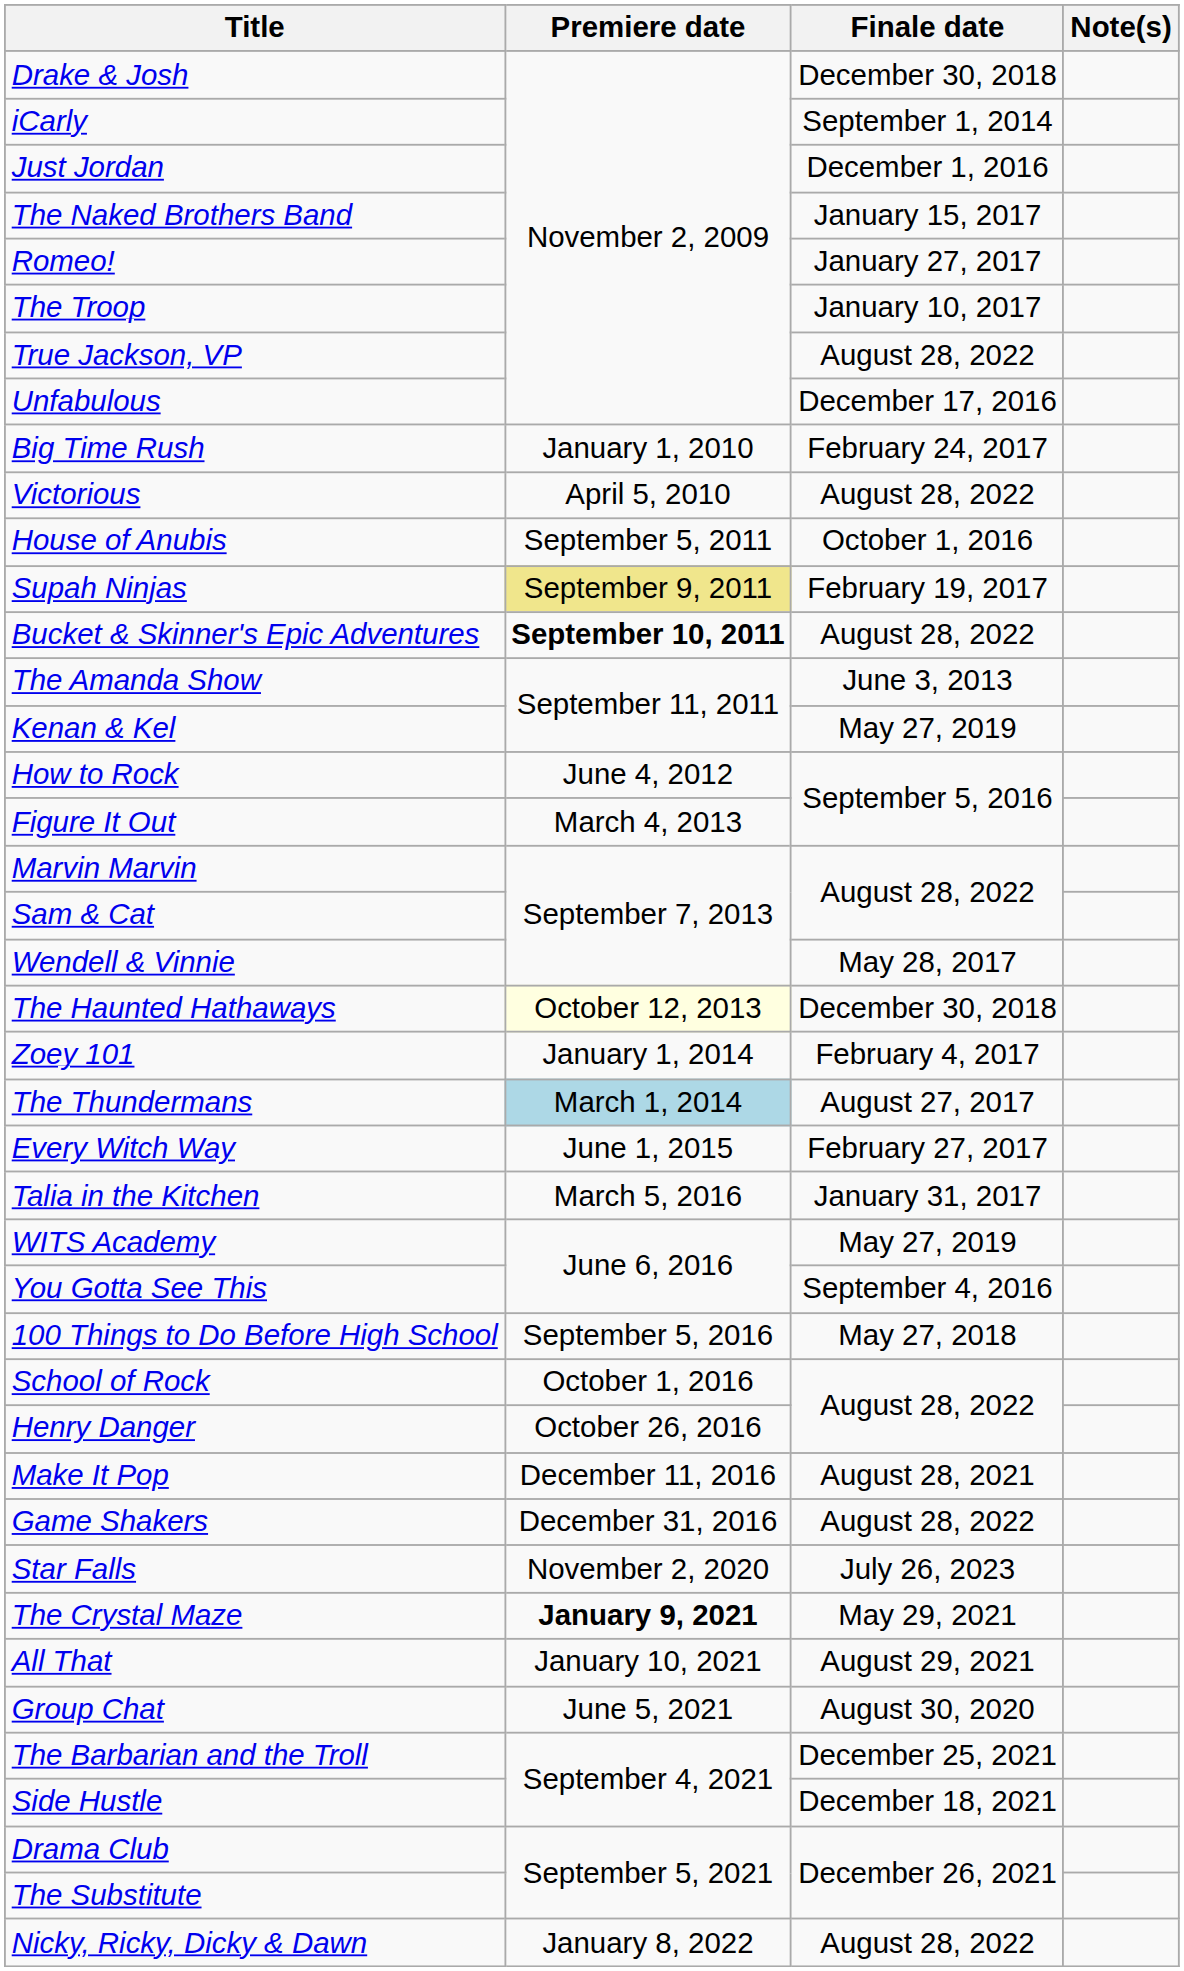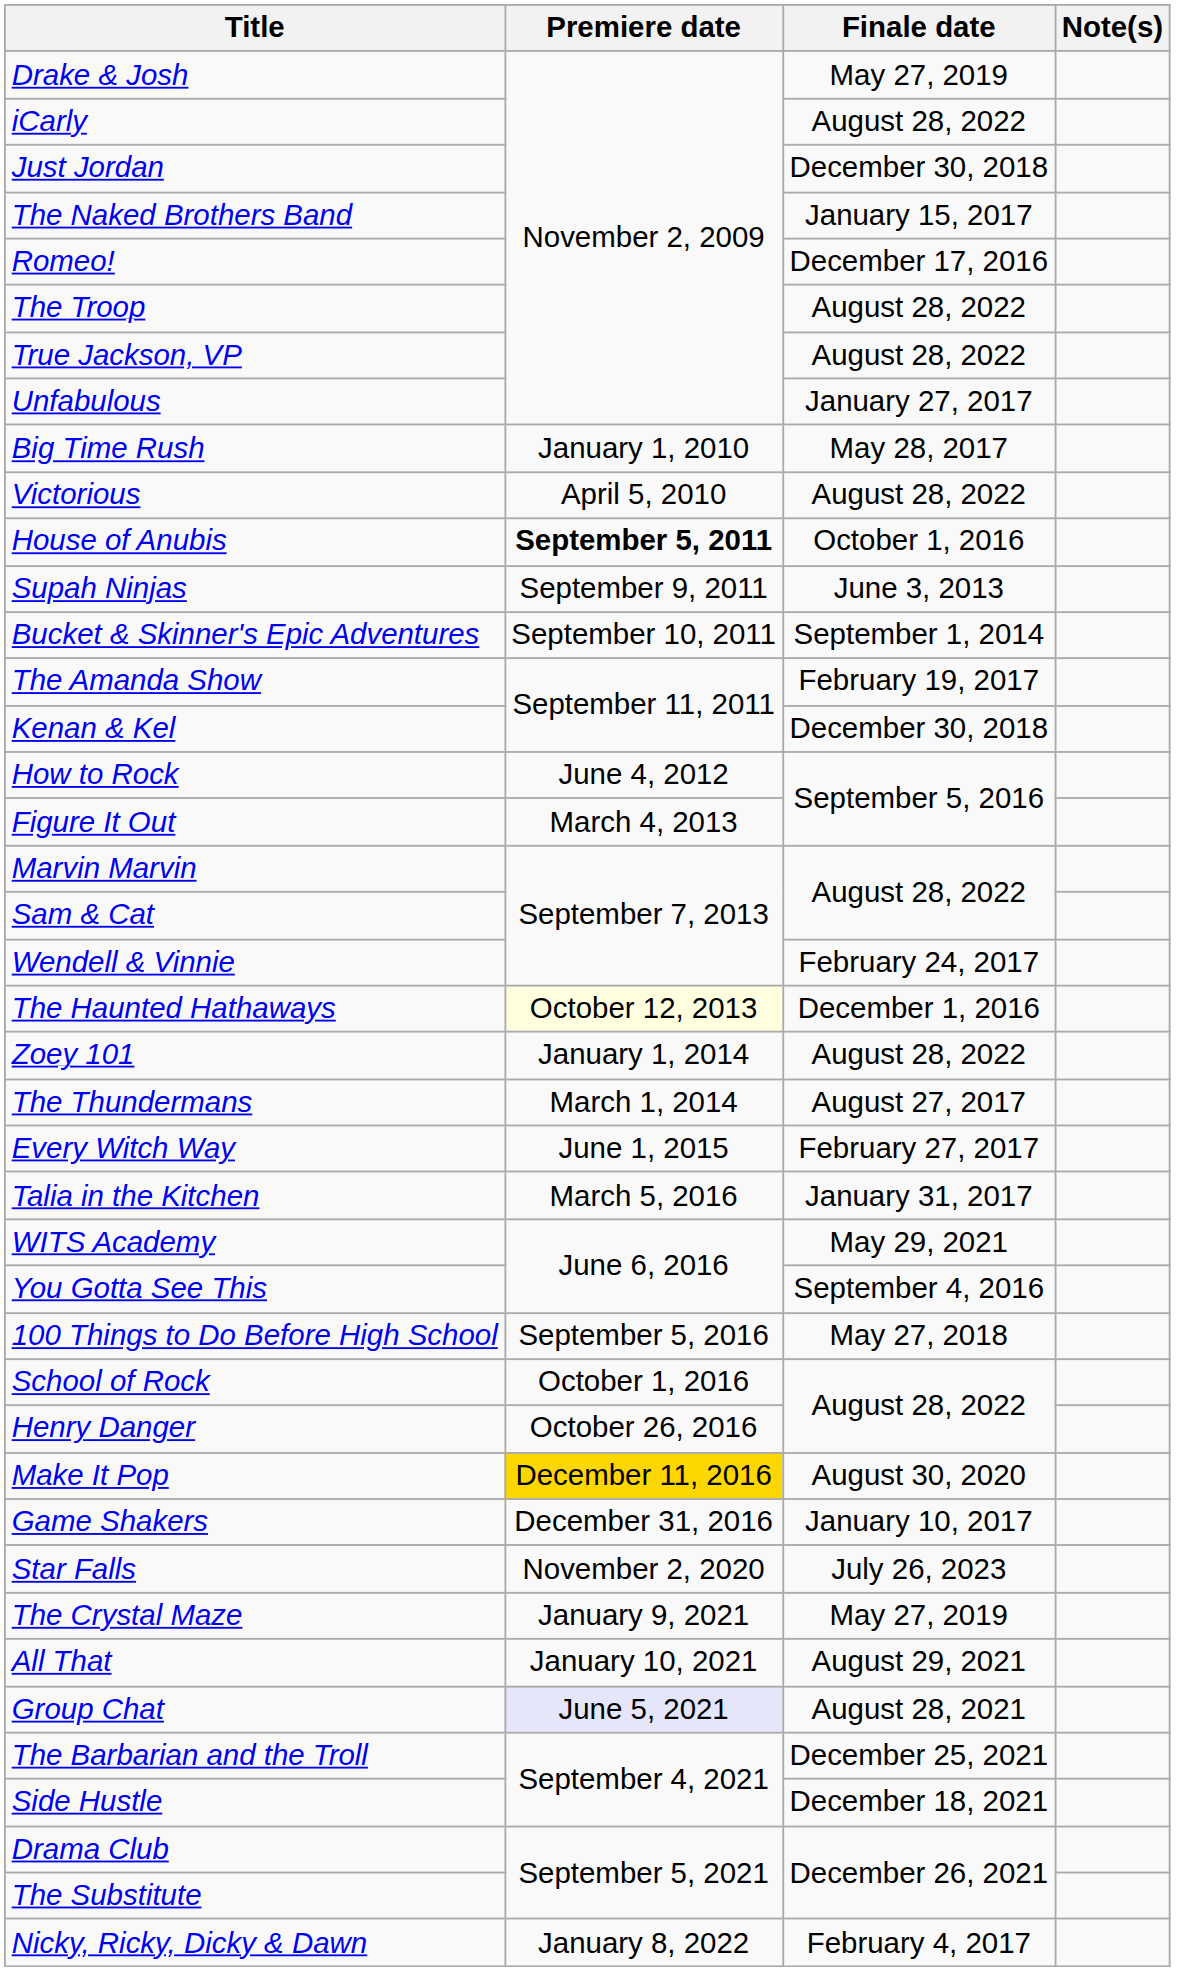Drake & Josh | Finale date: December 30, 2018 -> May 27, 2019
iCarly | Finale date: September 1, 2014 -> August 28, 2022
Just Jordan | Finale date: December 1, 2016 -> December 30, 2018
Romeo! | Finale date: January 27, 2017 -> December 17, 2016
The Troop | Finale date: January 10, 2017 -> August 28, 2022
Unfabulous | Finale date: December 17, 2016 -> January 27, 2017
Big Time Rush | Finale date: February 24, 2017 -> May 28, 2017
House of Anubis | Premiere date: normal -> bold
Supah Ninjas | Premiere date: khaki background -> no background
Supah Ninjas | Finale date: February 19, 2017 -> June 3, 2013
Bucket & Skinner's Epic Adventures | Premiere date: bold -> normal
Bucket & Skinner's Epic Adventures | Finale date: August 28, 2022 -> September 1, 2014
The Amanda Show | Finale date: June 3, 2013 -> February 19, 2017
Kenan & Kel | Finale date: May 27, 2019 -> December 30, 2018
Wendell & Vinnie | Finale date: May 28, 2017 -> February 24, 2017
The Haunted Hathaways | Finale date: December 30, 2018 -> December 1, 2016
Zoey 101 | Finale date: February 4, 2017 -> August 28, 2022
The Thundermans | Premiere date: lightblue background -> no background
WITS Academy | Finale date: May 27, 2019 -> May 29, 2021
Make It Pop | Premiere date: no background -> gold background
Make It Pop | Finale date: August 28, 2021 -> August 30, 2020
Game Shakers | Finale date: August 28, 2022 -> January 10, 2017
The Crystal Maze | Premiere date: bold -> normal
The Crystal Maze | Finale date: May 29, 2021 -> May 27, 2019
Group Chat | Premiere date: no background -> lavender background
Group Chat | Finale date: August 30, 2020 -> August 28, 2021
Nicky, Ricky, Dicky & Dawn | Finale date: August 28, 2022 -> February 4, 2017
